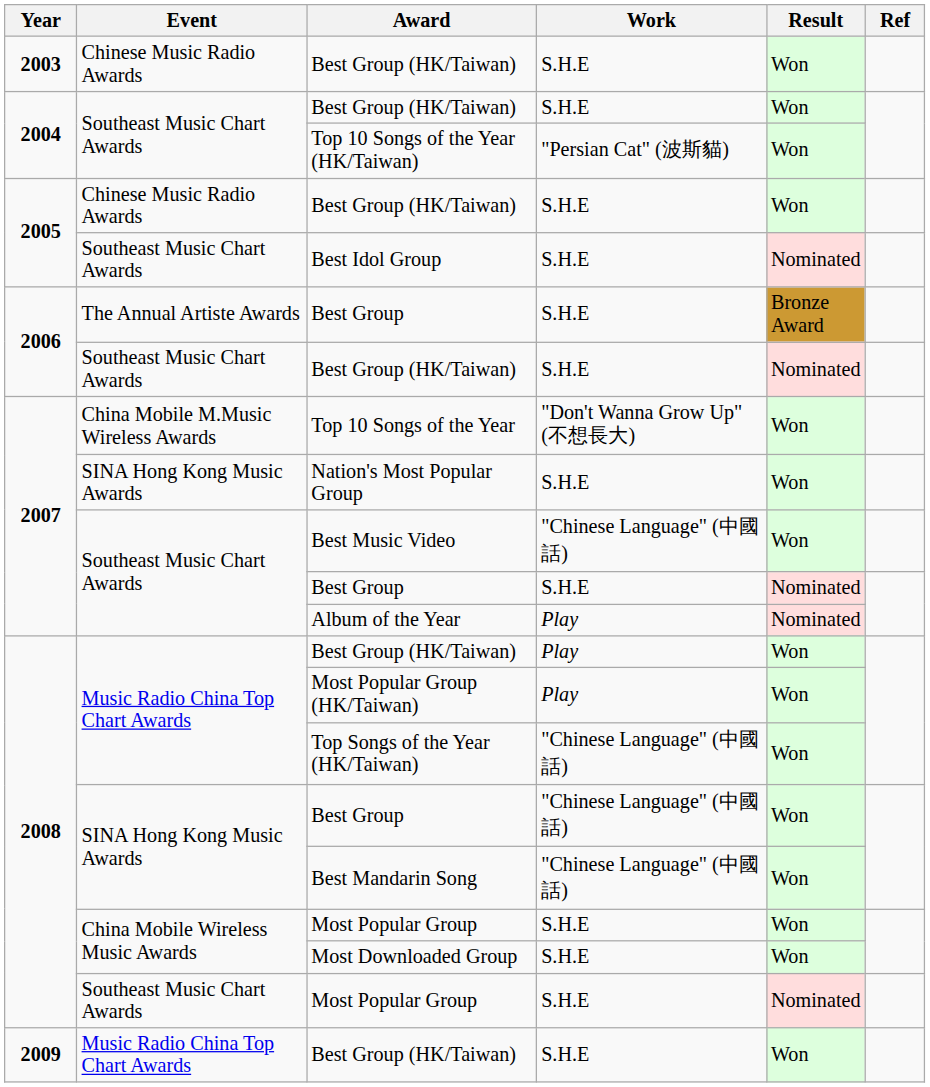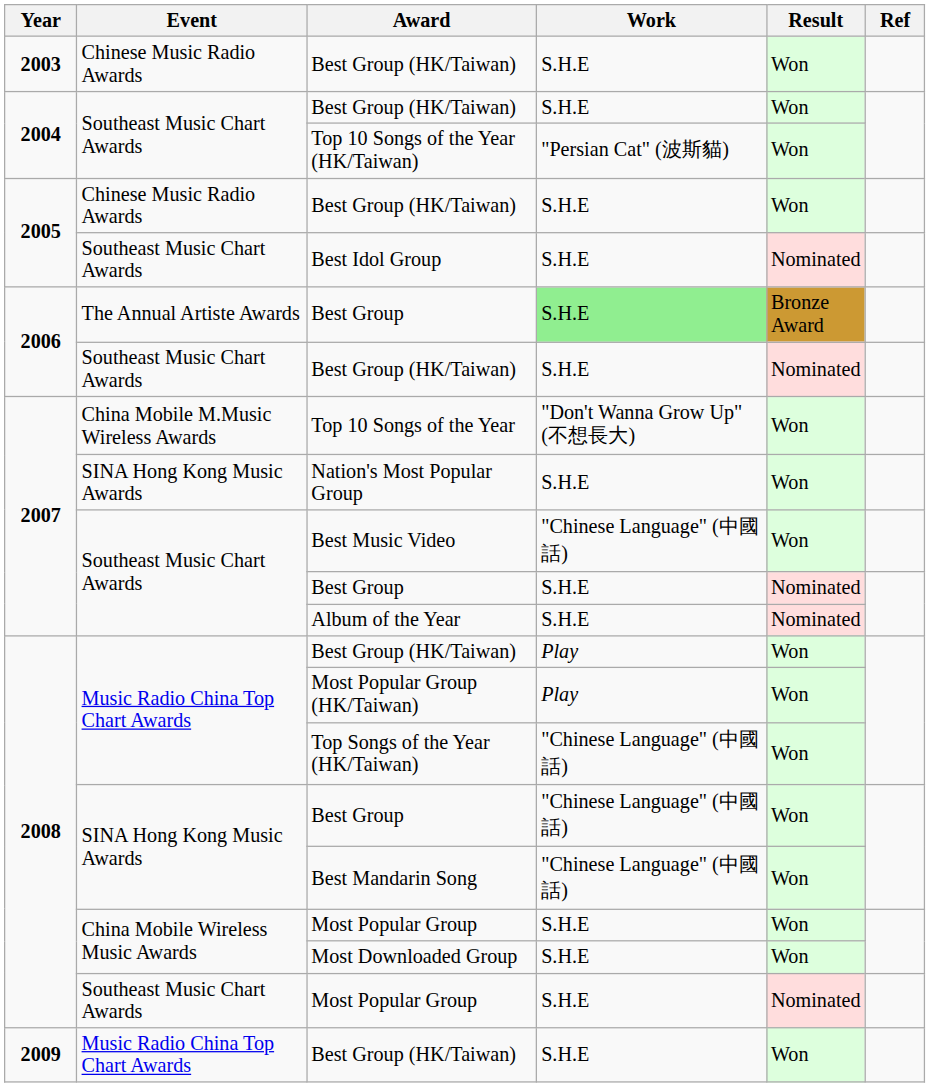2006 / Best Group | Work: no background -> lightgreen background
Album of the Year | Work: Play -> S.H.E
